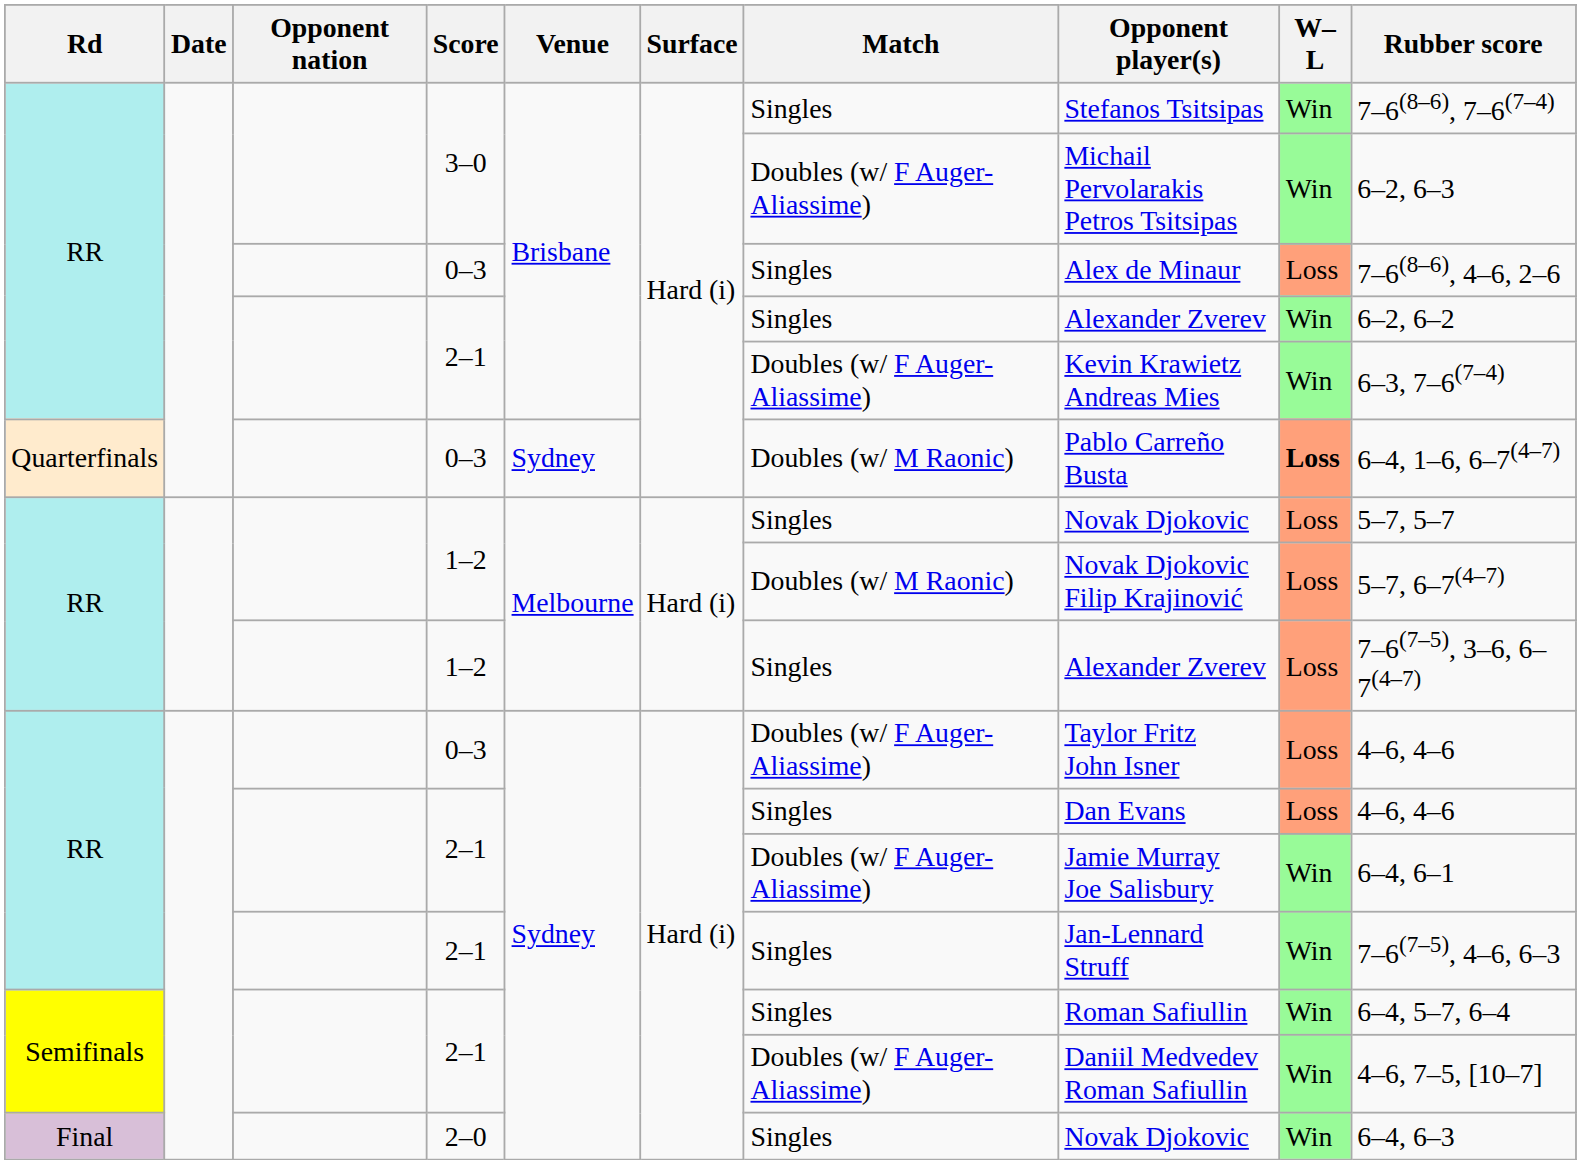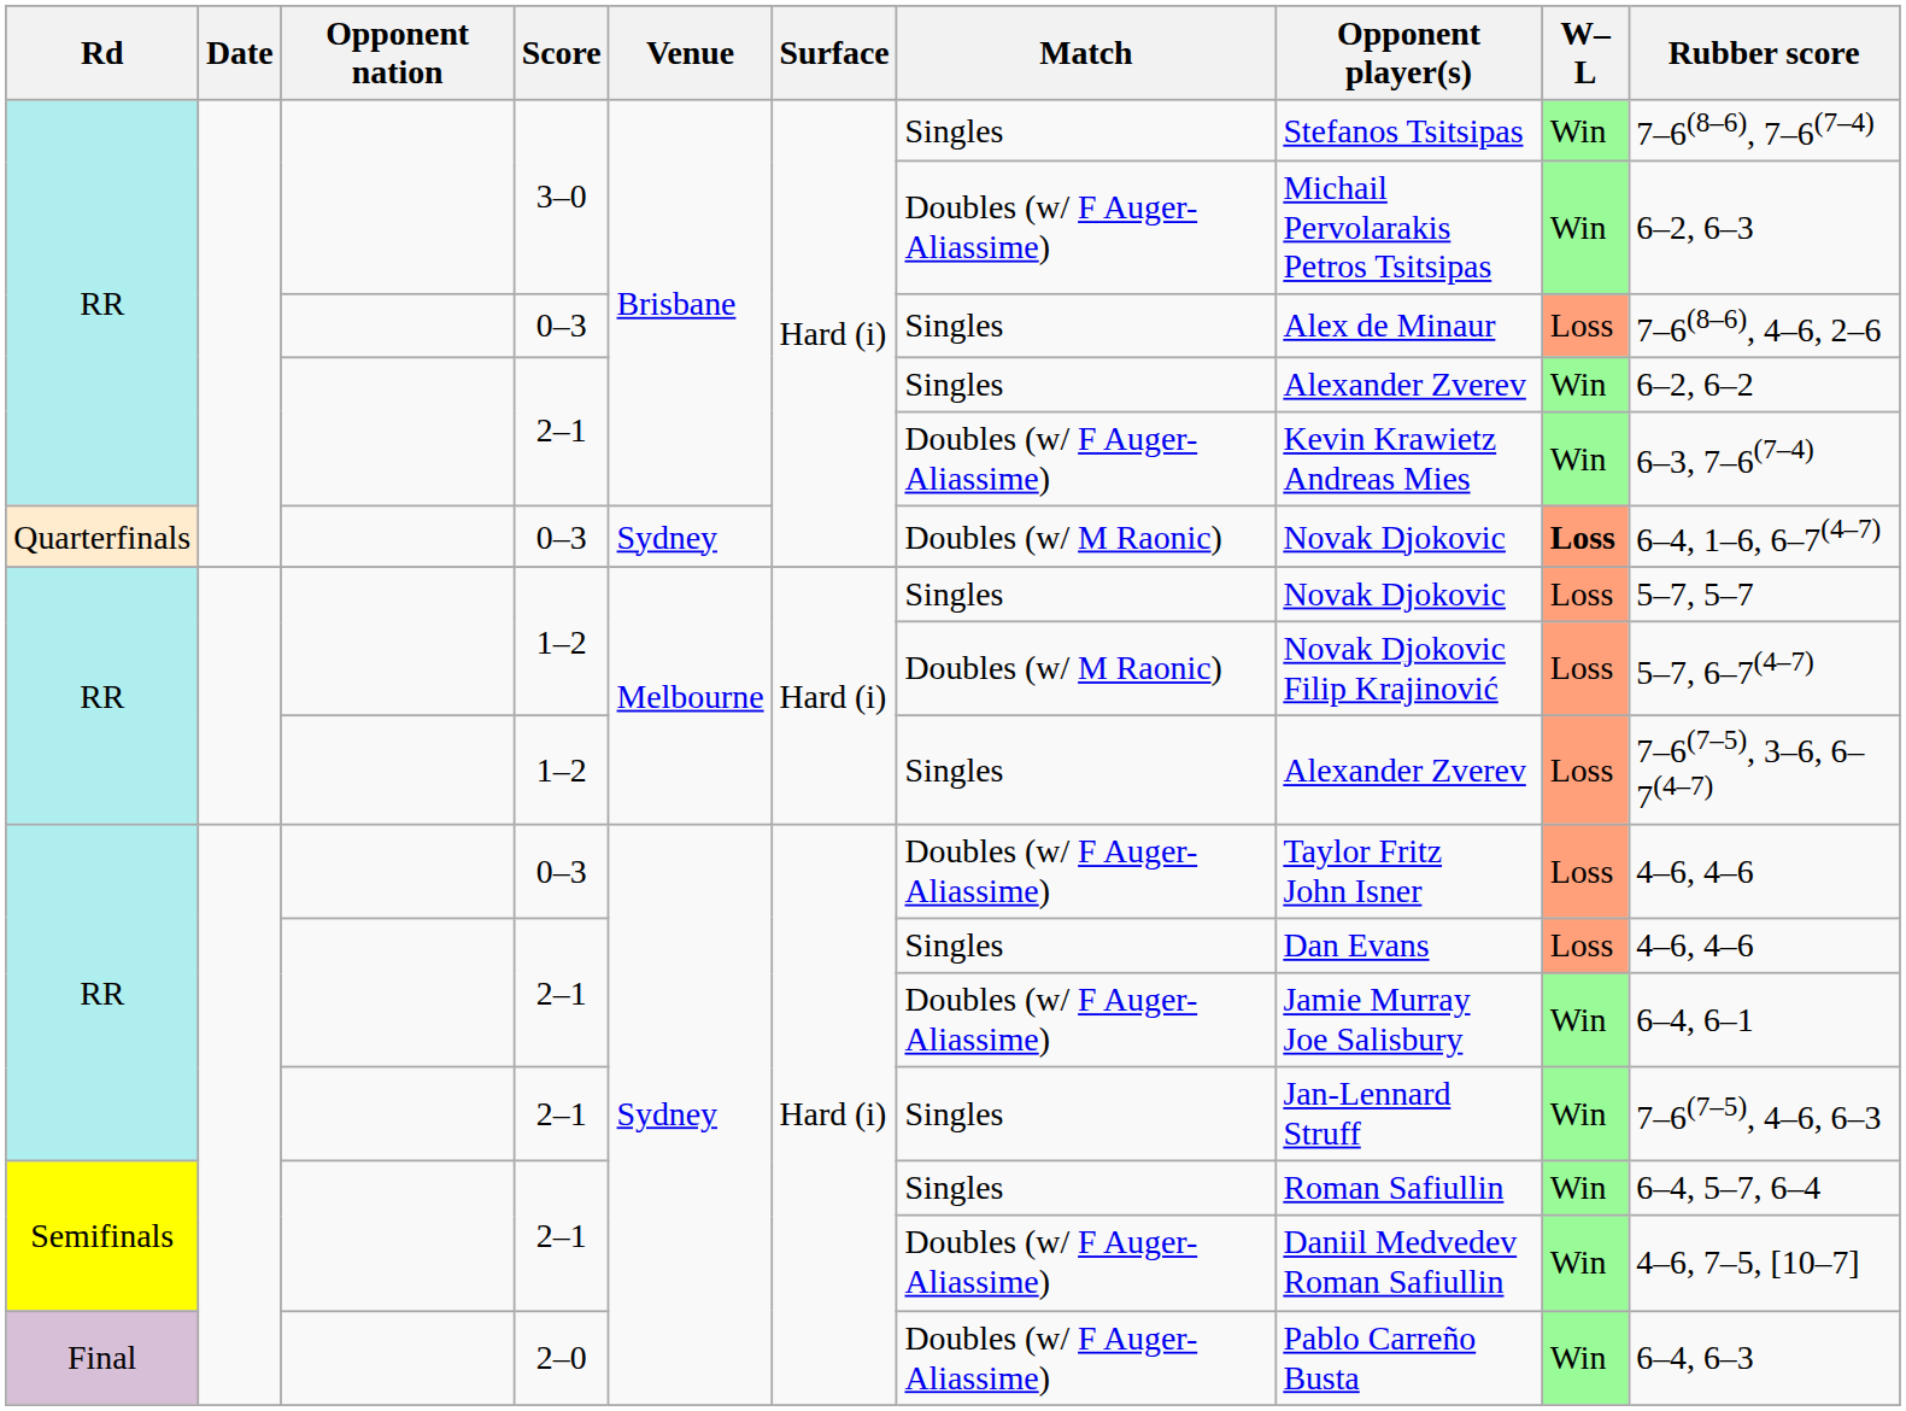Quarterfinals / 0–3 | Opponent player(s): Pablo Carreño Busta -> Novak Djokovic
2–0 | Match: Singles -> Doubles (w/ F Auger-Aliassime)
2–0 | Opponent player(s): Novak Djokovic -> Pablo Carreño Busta
